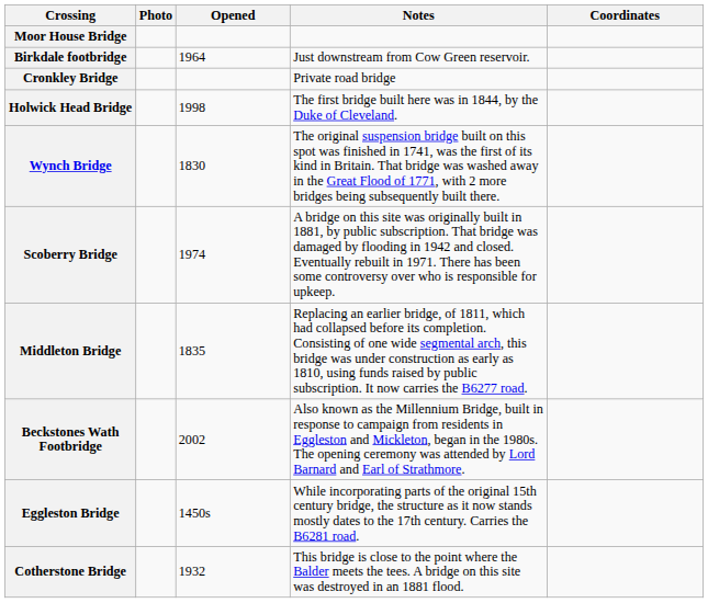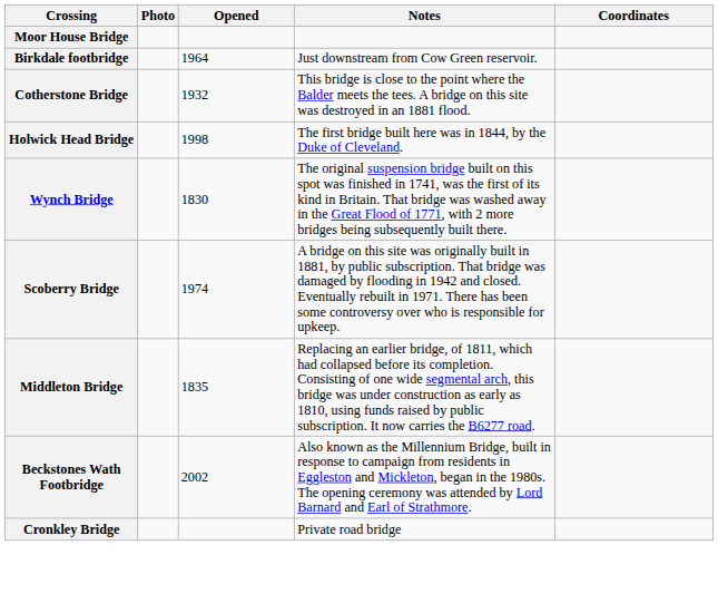rows swapped: Cronkley Bridge <-> Cotherstone Bridge
- row: Eggleston Bridge | 1450s | While incorporating parts of the original 15th century bridge, the structure as it now stands mostly dates to the 17th century. Carries the B6281 road.
